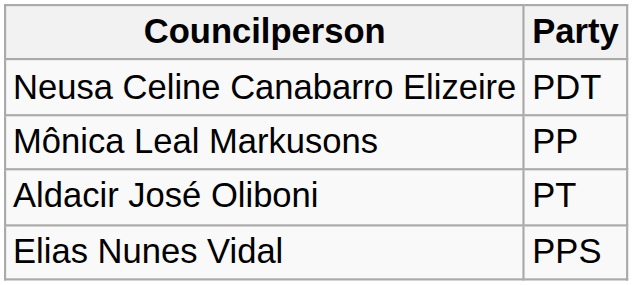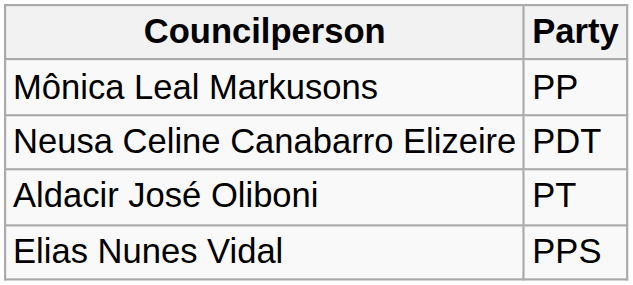rows swapped: Neusa Celine Canabarro Elizeire <-> Mônica Leal Markusons
